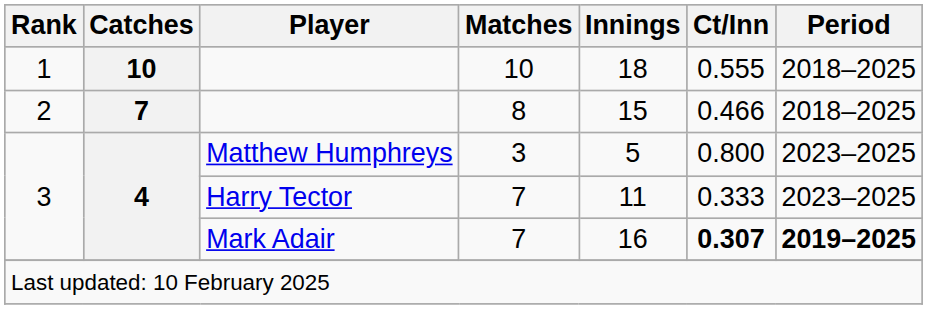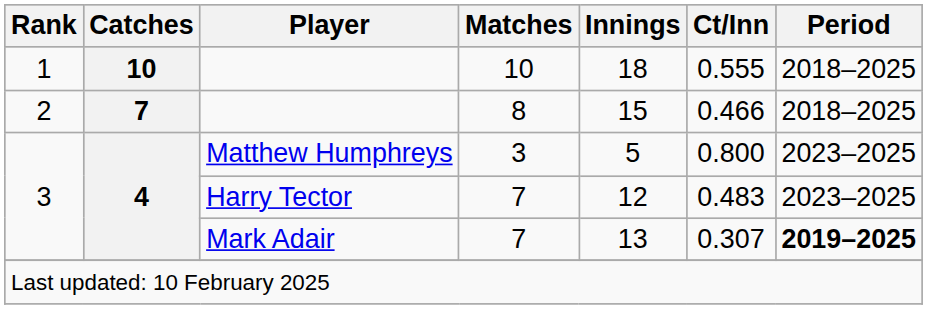Harry Tector | Innings: 11 -> 12
Harry Tector | Ct/Inn: 0.333 -> 0.483
Mark Adair | Innings: 16 -> 13
Mark Adair | Ct/Inn: bold -> normal
